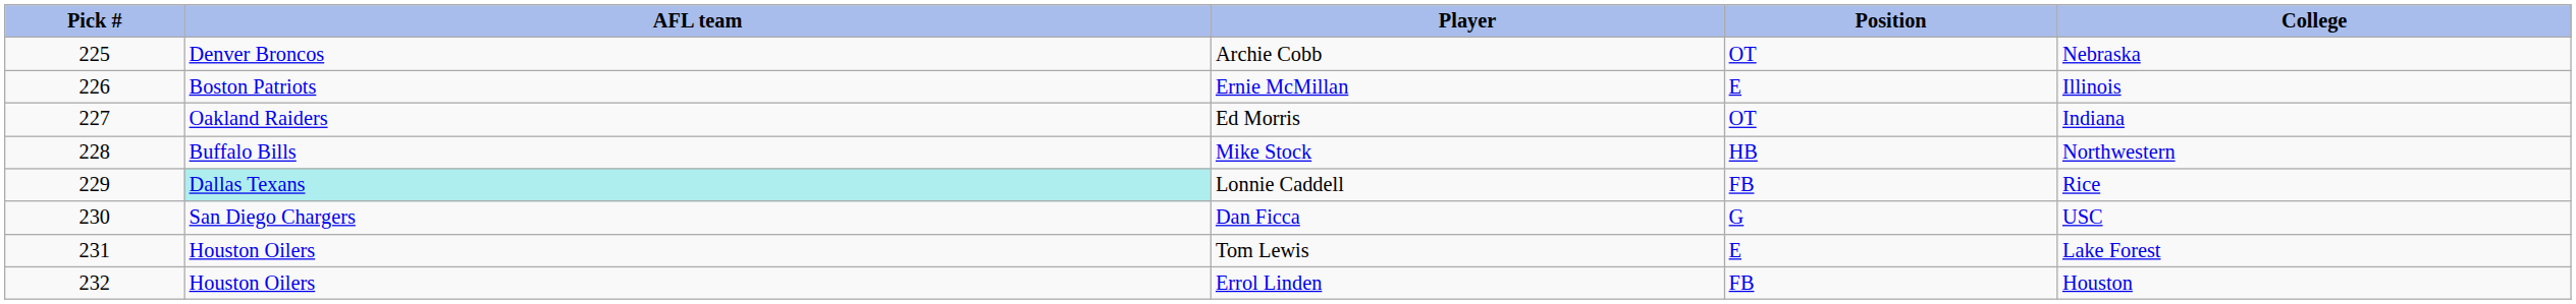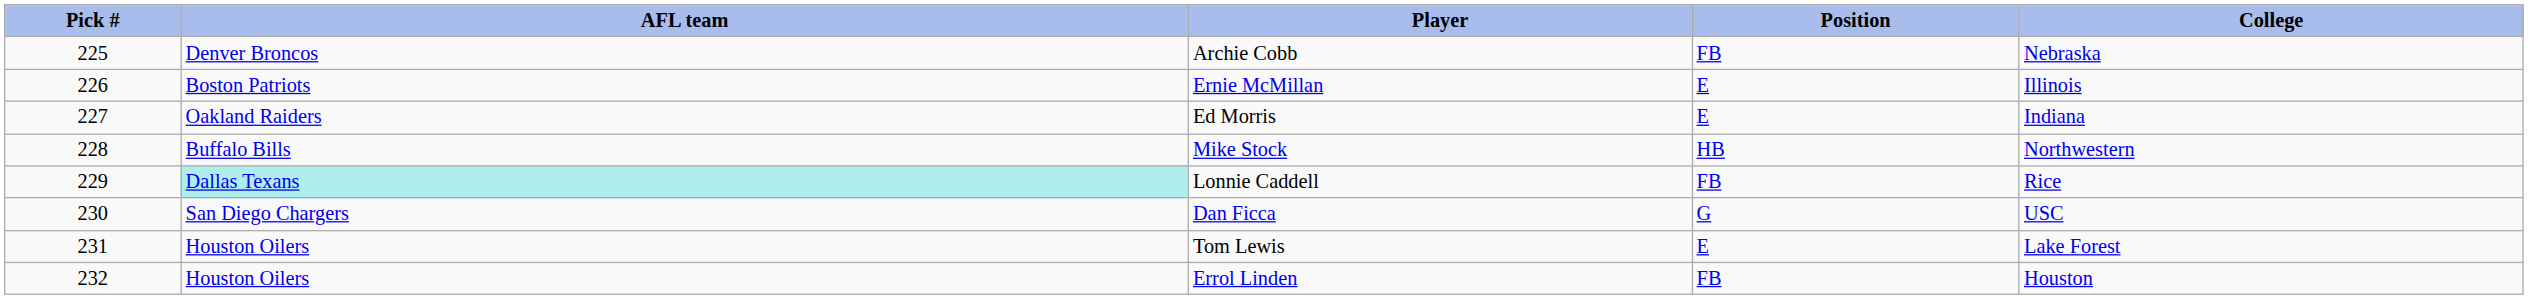Archie Cobb | Position: OT -> FB
Ed Morris | Position: OT -> E
